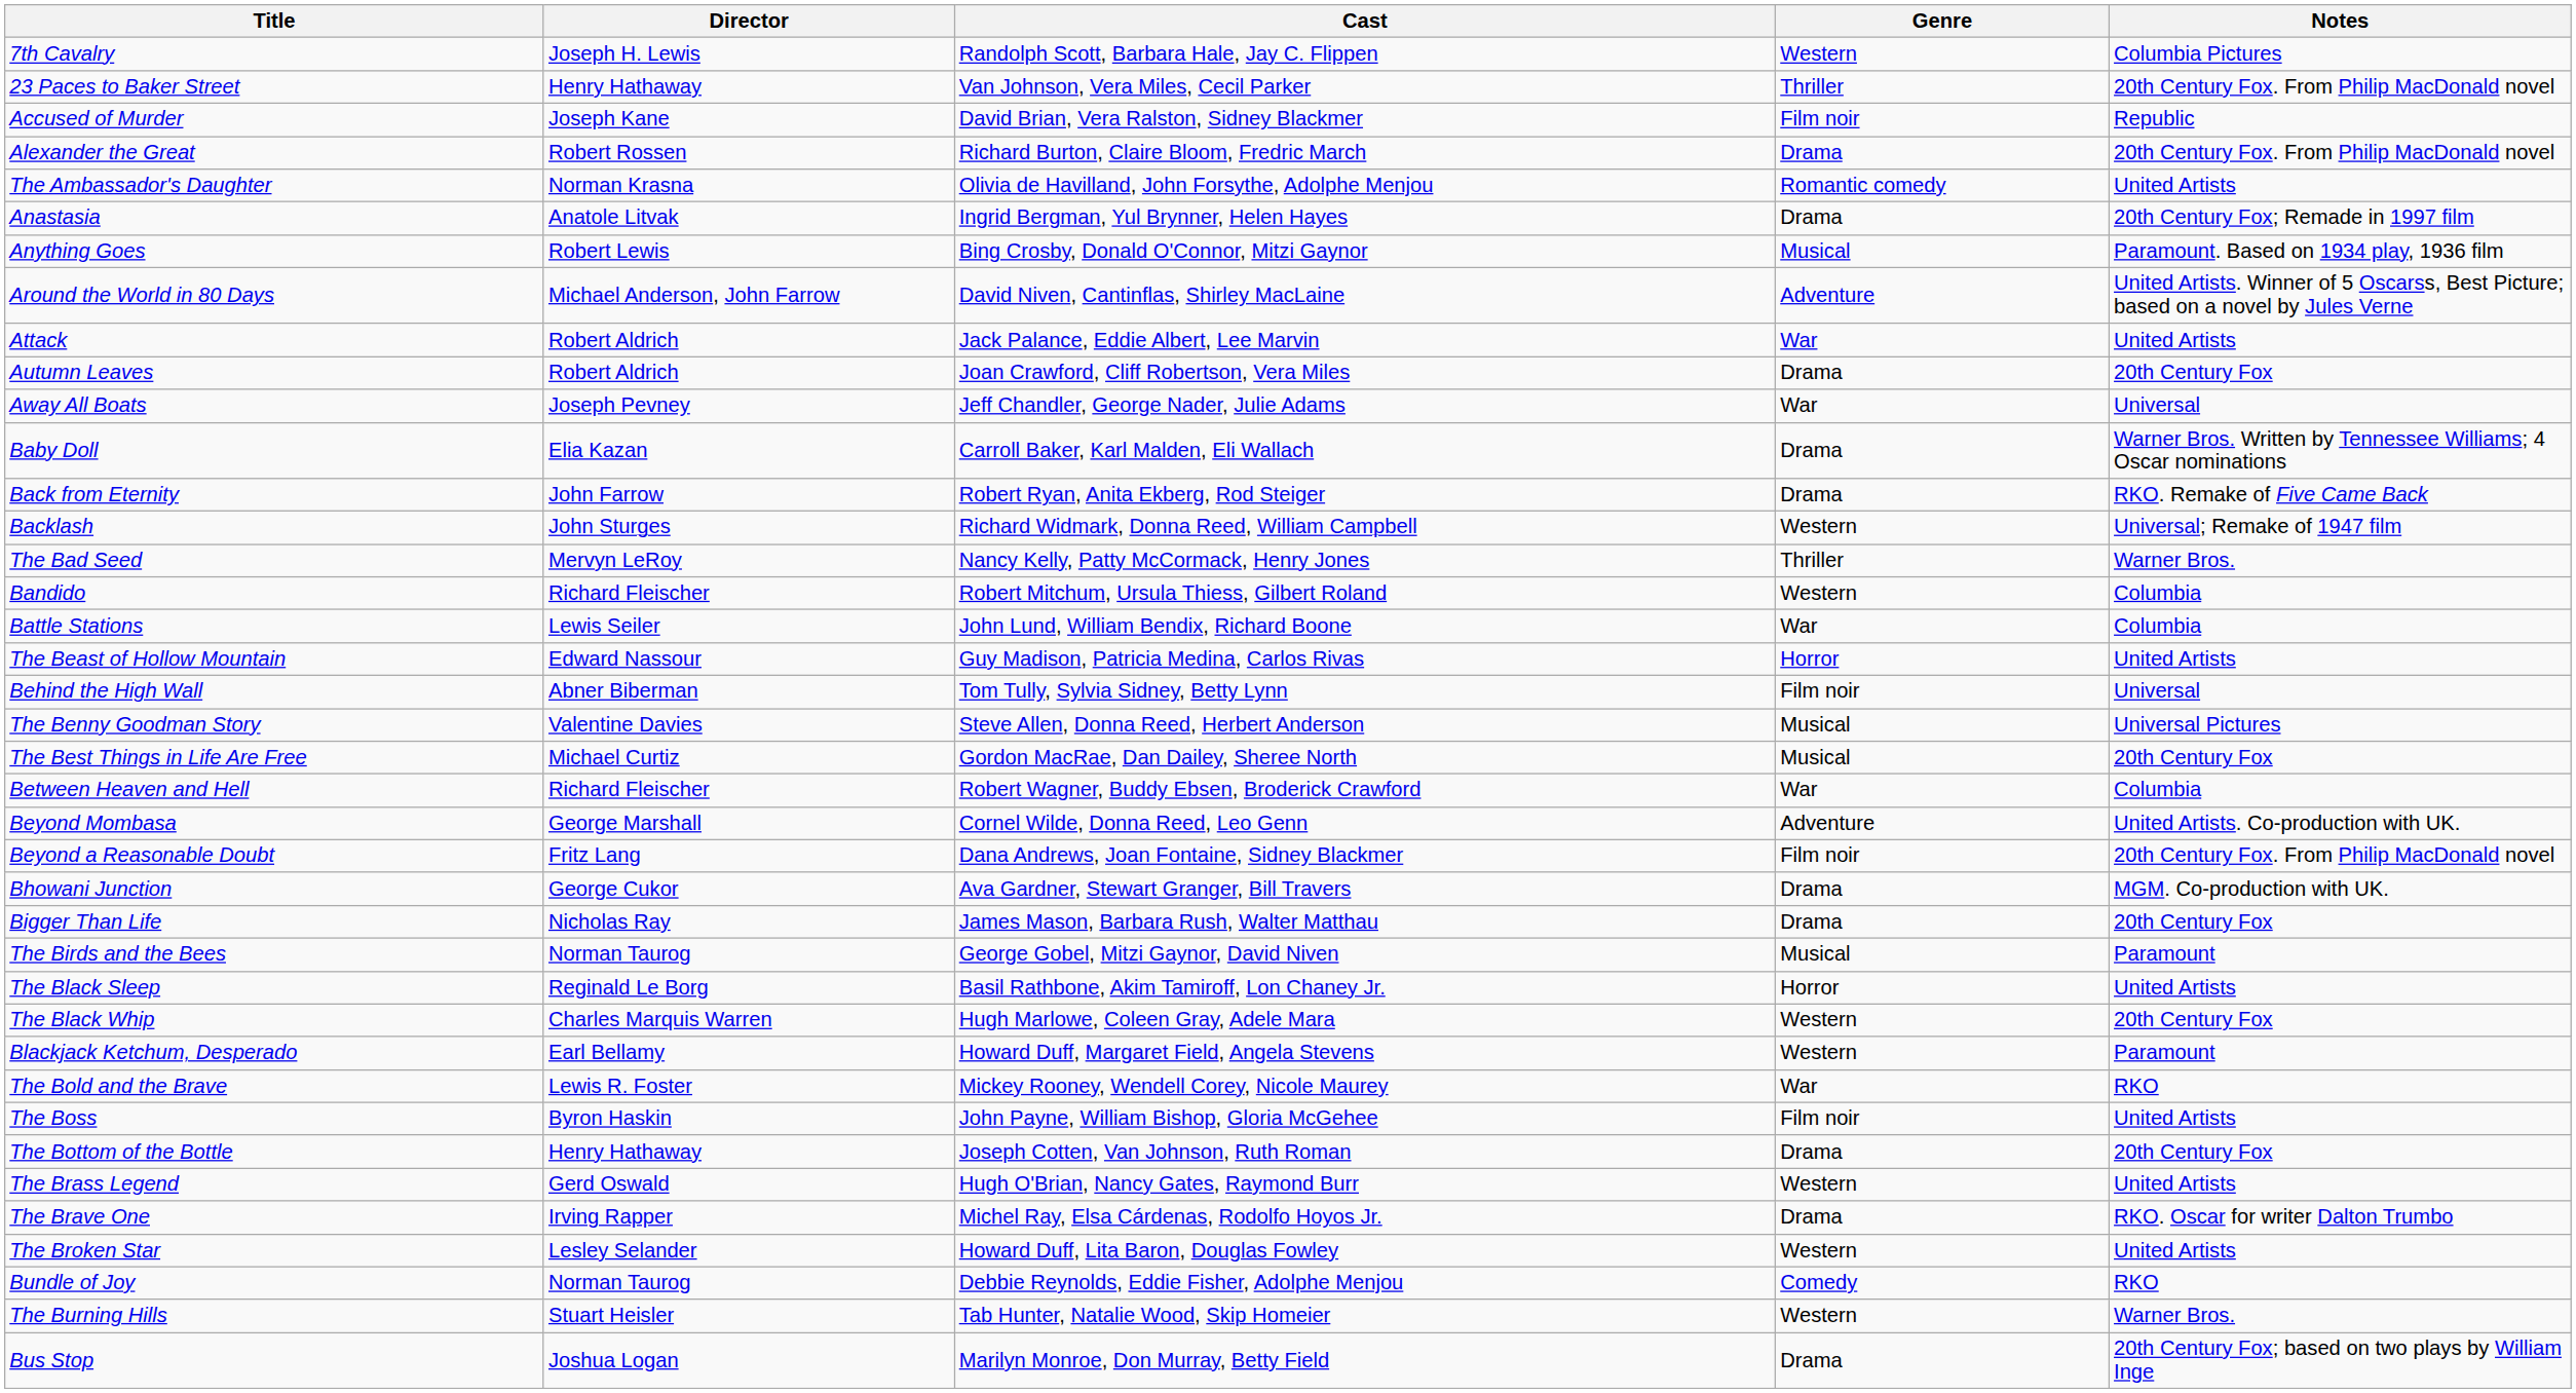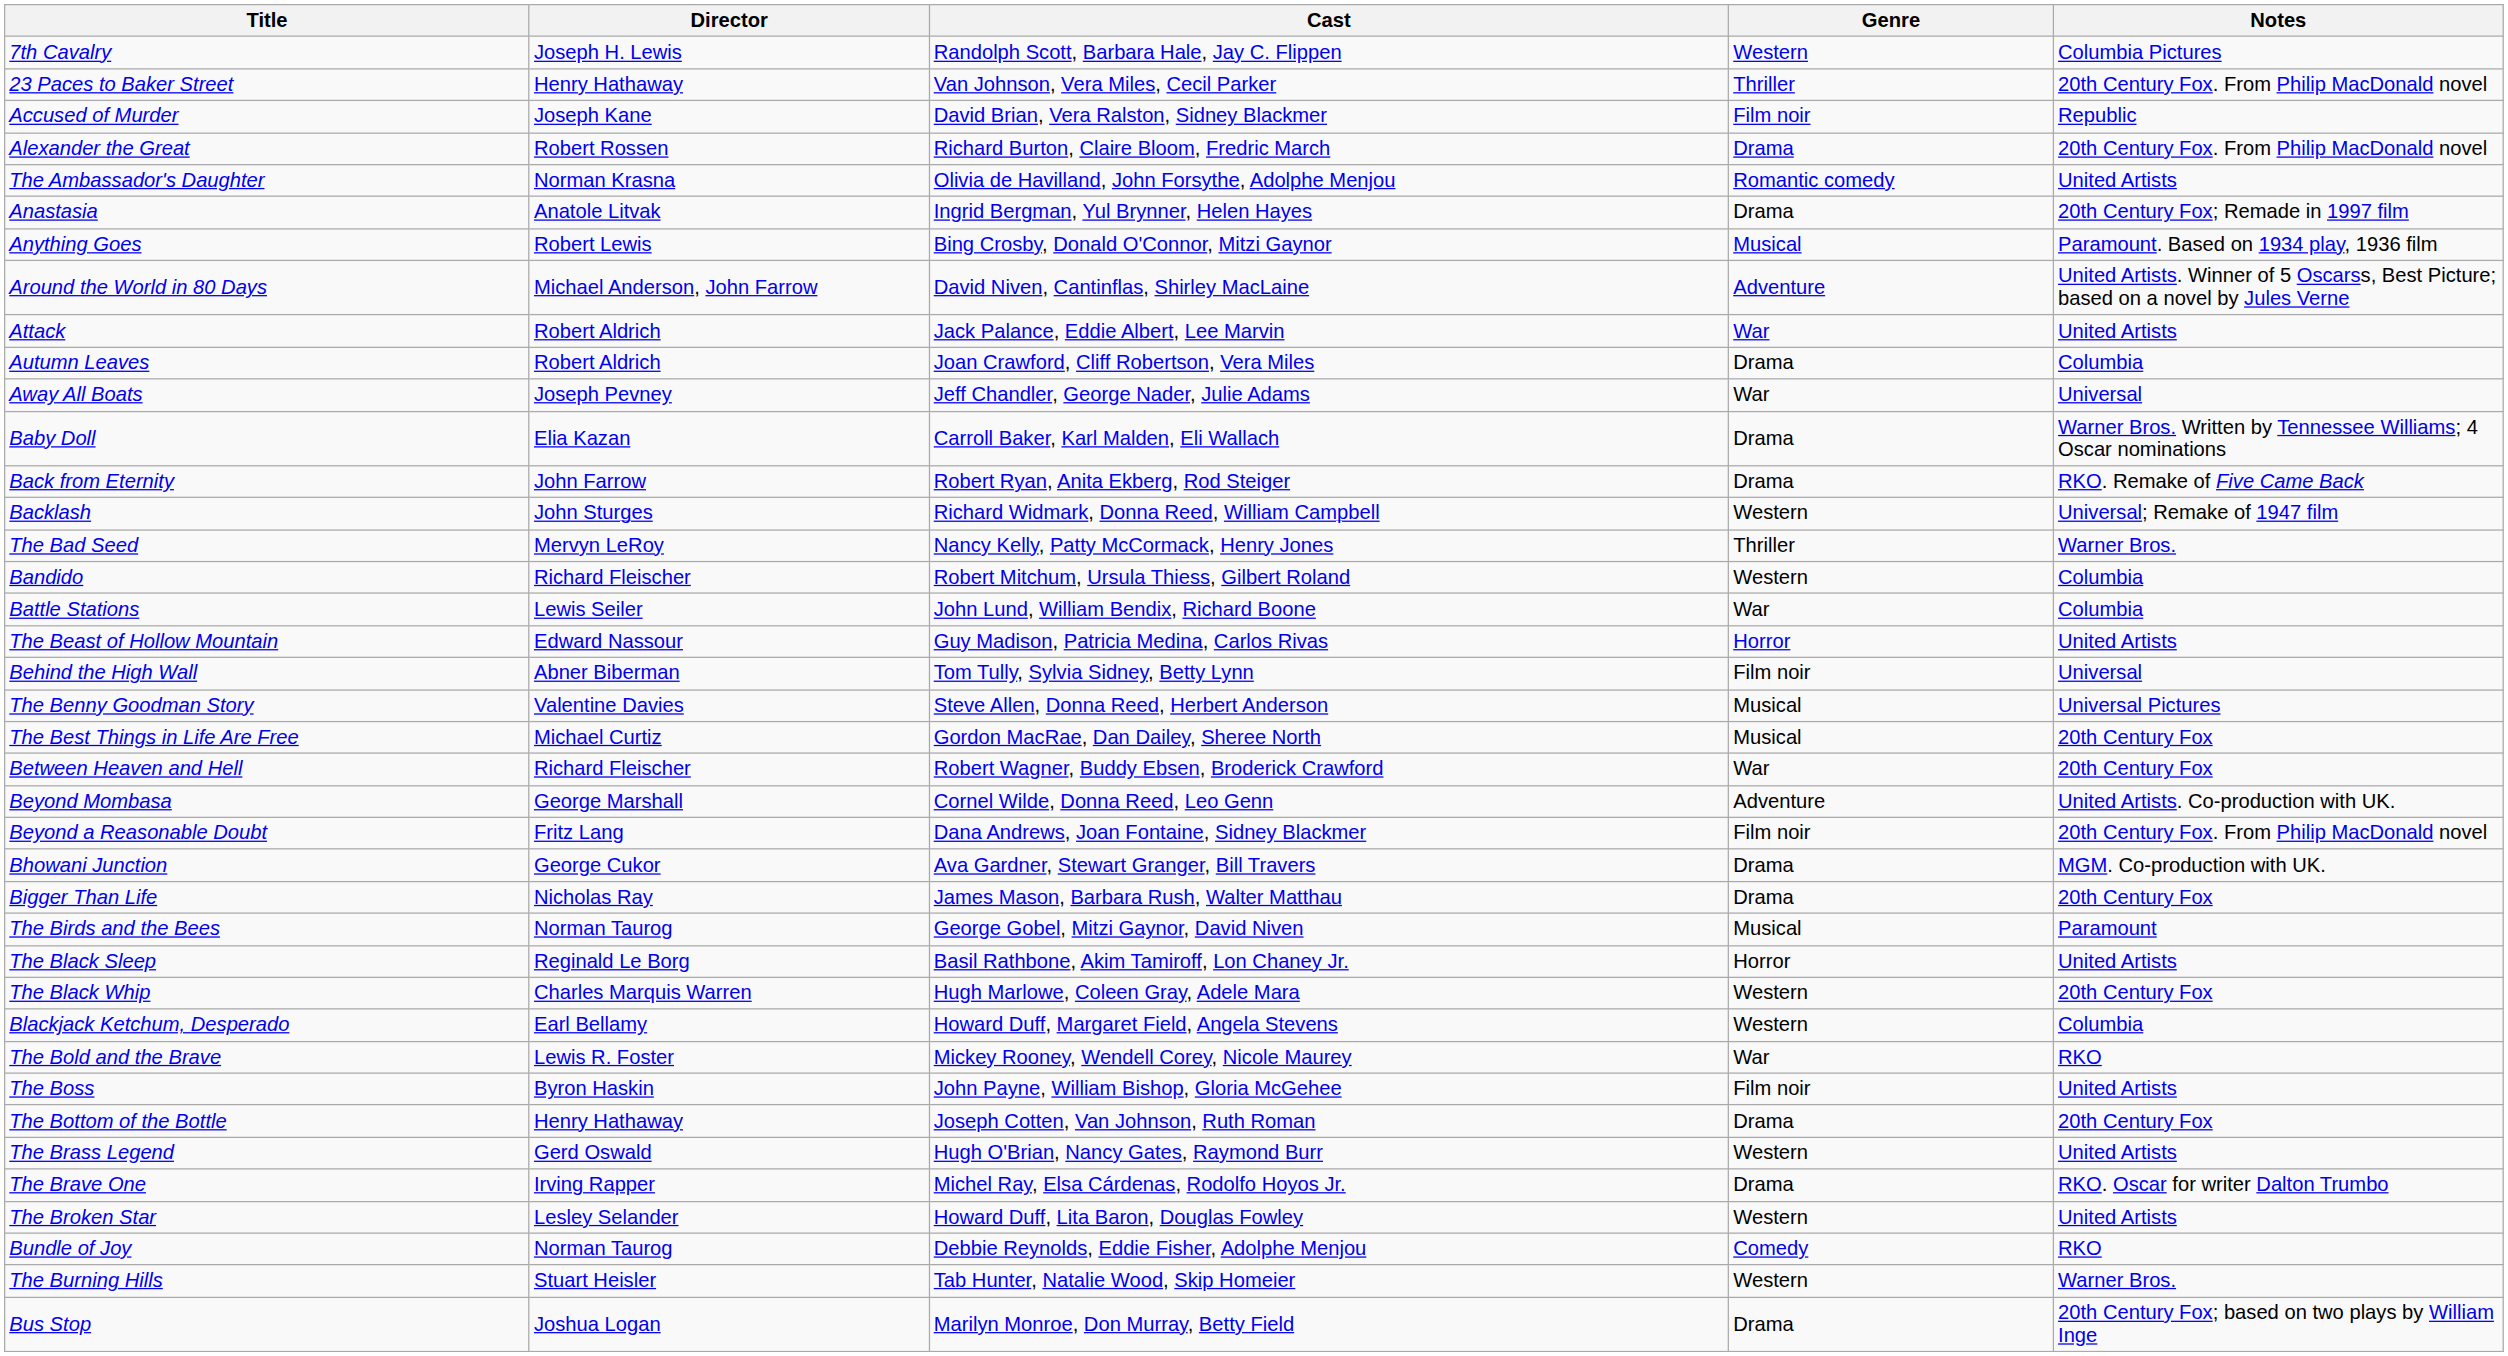Autumn Leaves | Notes: 20th Century Fox -> Columbia
Between Heaven and Hell | Notes: Columbia -> 20th Century Fox
Blackjack Ketchum, Desperado | Notes: Paramount -> Columbia
